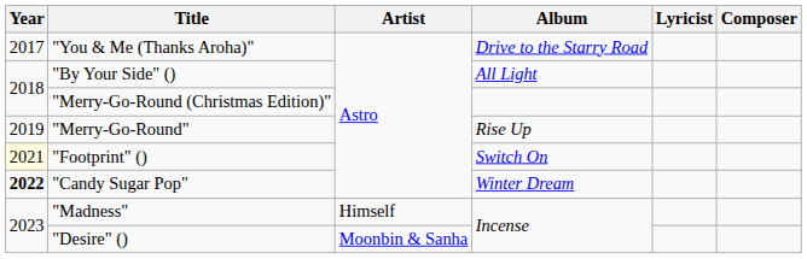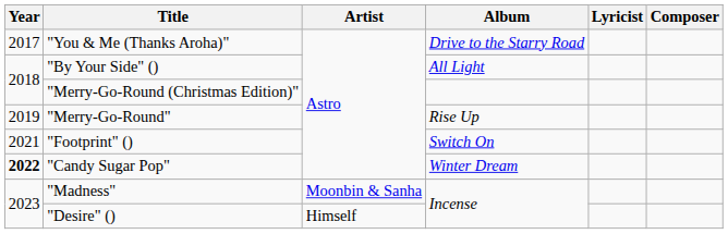"Footprint" () | Year: lightyellow background -> no background
"Madness" | Artist: Himself -> Moonbin & Sanha
"Desire" () | Artist: Moonbin & Sanha -> Himself
